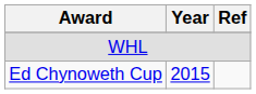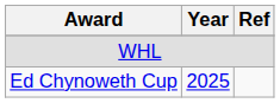Ed Chynoweth Cup | Year: 2015 -> 2025
